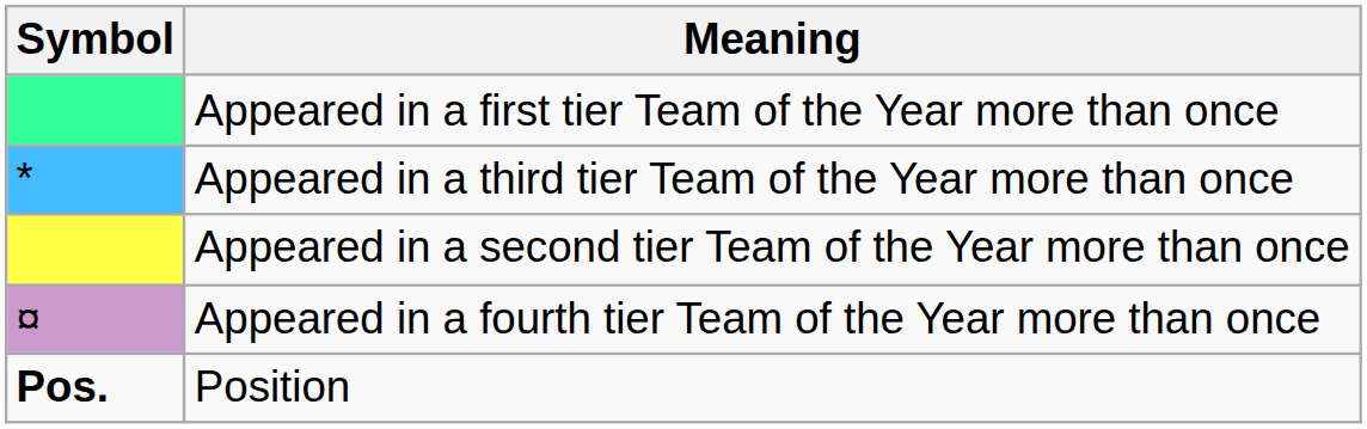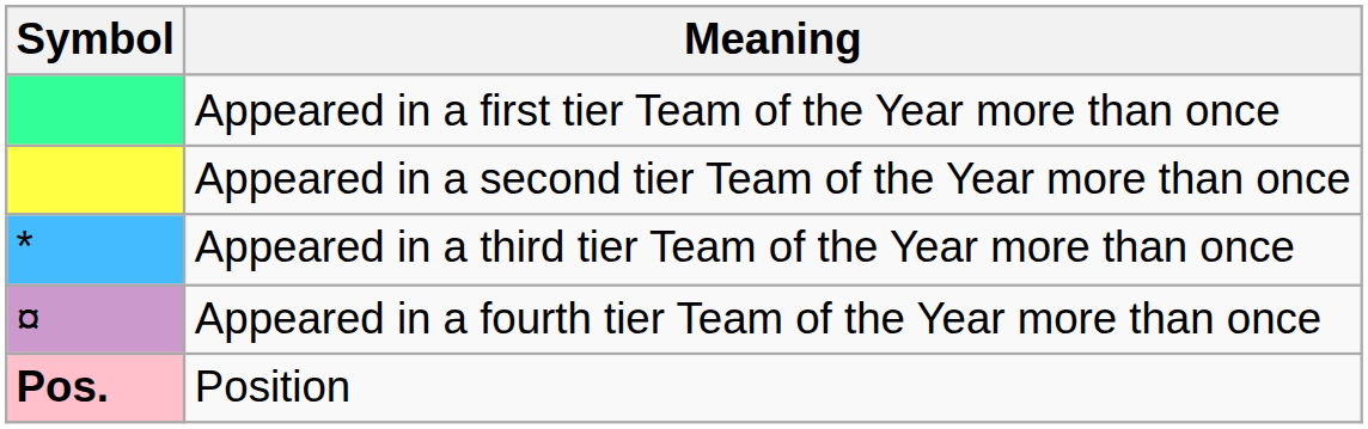rows swapped: Appeared in a second tier Team of the Year more than once <-> Appeared in a third tier Team of the Year more than once
Position | Symbol: no background -> pink background
